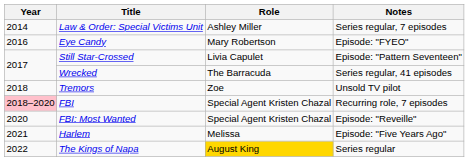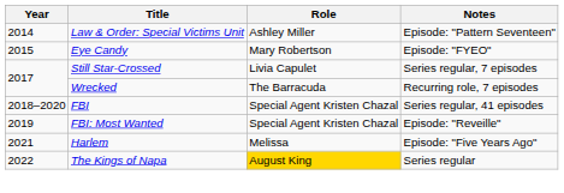Law & Order: Special Victims Unit | Notes: Series regular, 7 episodes -> Episode: "Pattern Seventeen"
Eye Candy | Year: 2016 -> 2015
Still Star-Crossed | Notes: Episode: "Pattern Seventeen" -> Series regular, 7 episodes
Wrecked | Notes: Series regular, 41 episodes -> Recurring role, 7 episodes
- row: 2018 | Tremors | Zoe | Unsold TV pilot
FBI | Year: pink background -> no background
FBI | Notes: Recurring role, 7 episodes -> Series regular, 41 episodes
FBI: Most Wanted | Year: 2020 -> 2019
